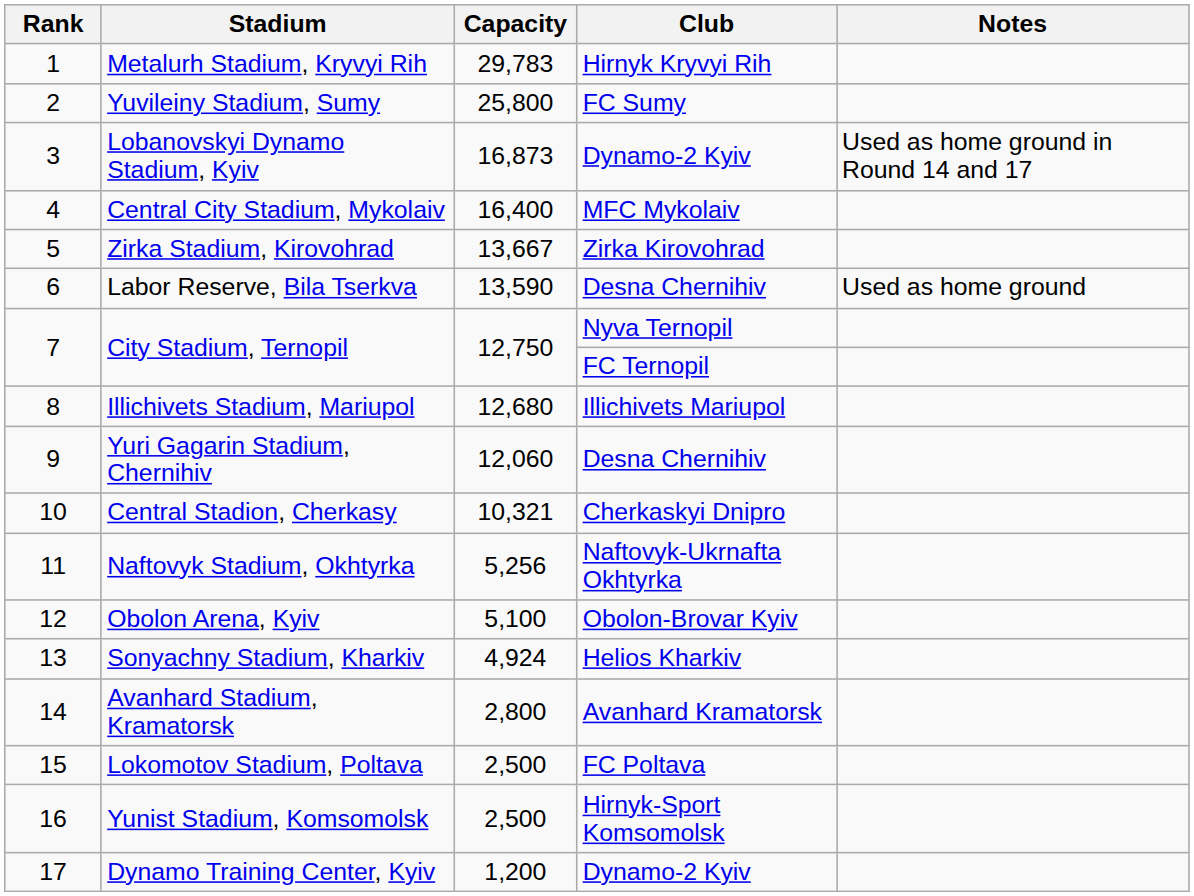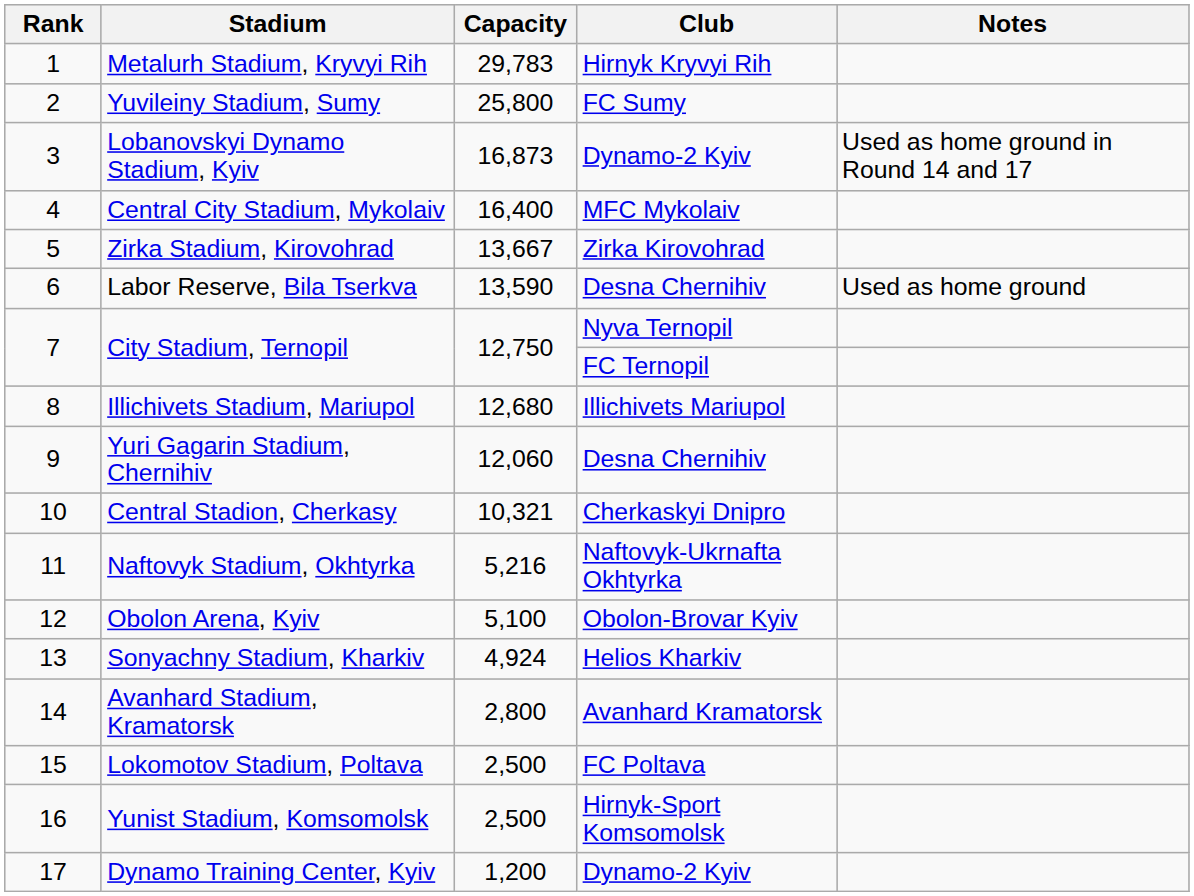Naftovyk Stadium, Okhtyrka | Capacity: 5,256 -> 5,216
